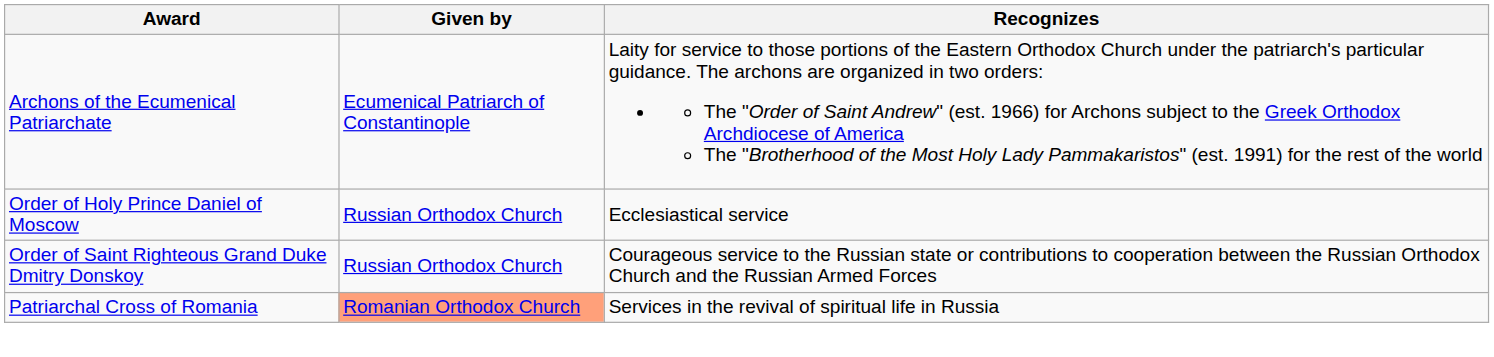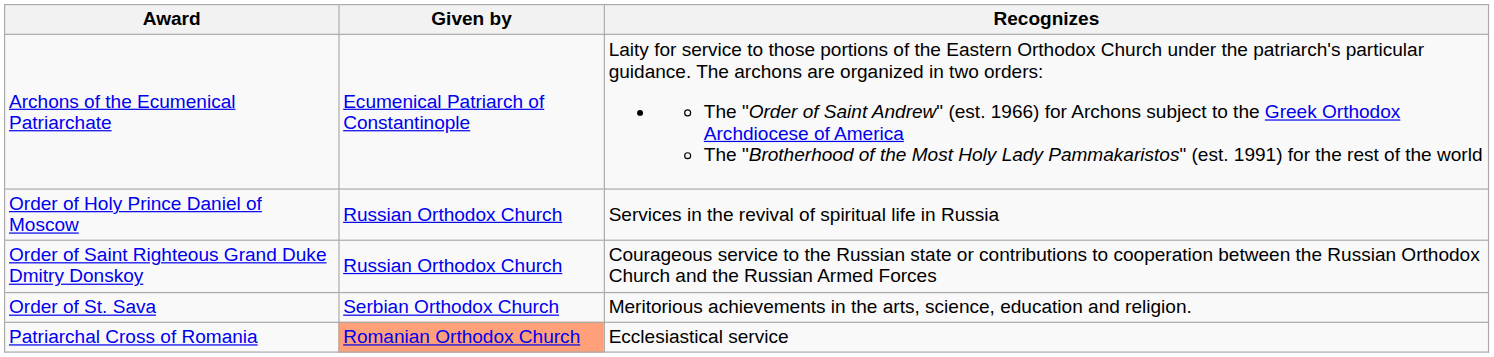Order of Holy Prince Daniel of Moscow | Recognizes: Ecclesiastical service -> Services in the revival of spiritual life in Russia
+ row: Order of St. Sava | Serbian Orthodox Church | Meritorious achievements in the arts, science, education and religion.
Patriarchal Cross of Romania | Recognizes: Services in the revival of spiritual life in Russia -> Ecclesiastical service
